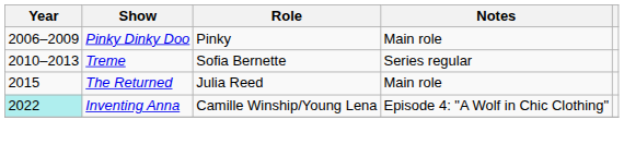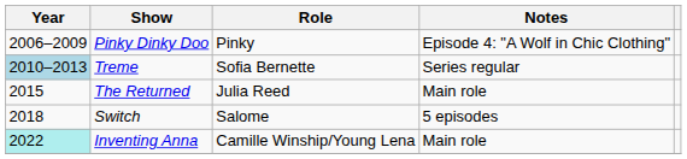Pinky Dinky Doo | Notes: Main role -> Episode 4: "A Wolf in Chic Clothing"
Treme | Year: no background -> lightblue background
+ row: 2018 | Switch | Salome | 5 episodes
Inventing Anna | Notes: Episode 4: "A Wolf in Chic Clothing" -> Main role
